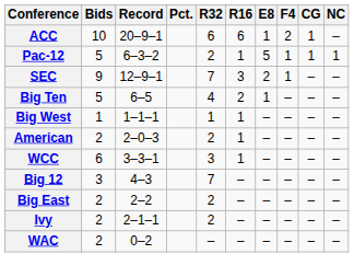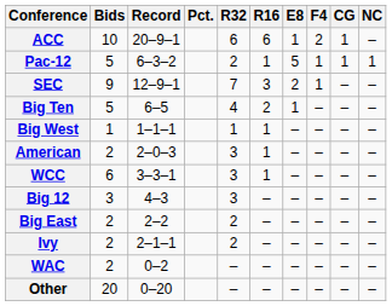American | R32: 2 -> 3
Big 12 | R32: 7 -> 3
+ row: Other | 20 | 0–20 | – | – | – | – | – | –
